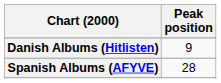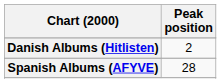Danish Albums (Hitlisten) | Peak position: 9 -> 2
